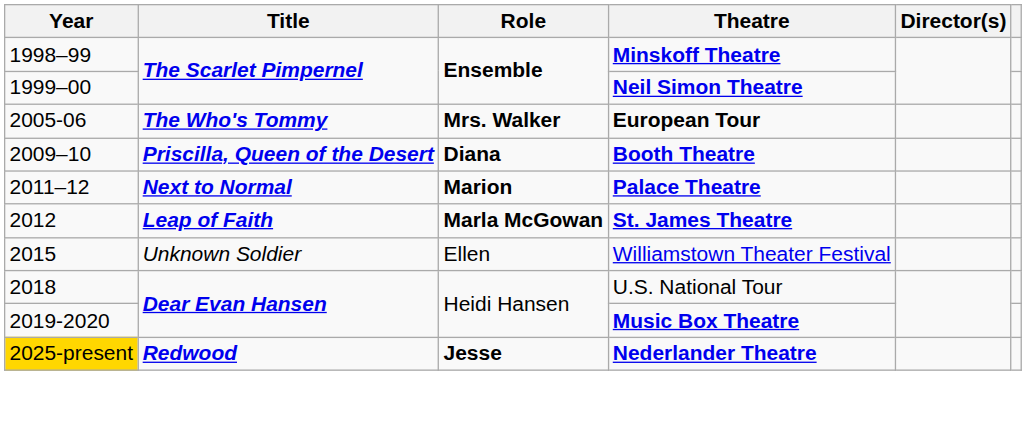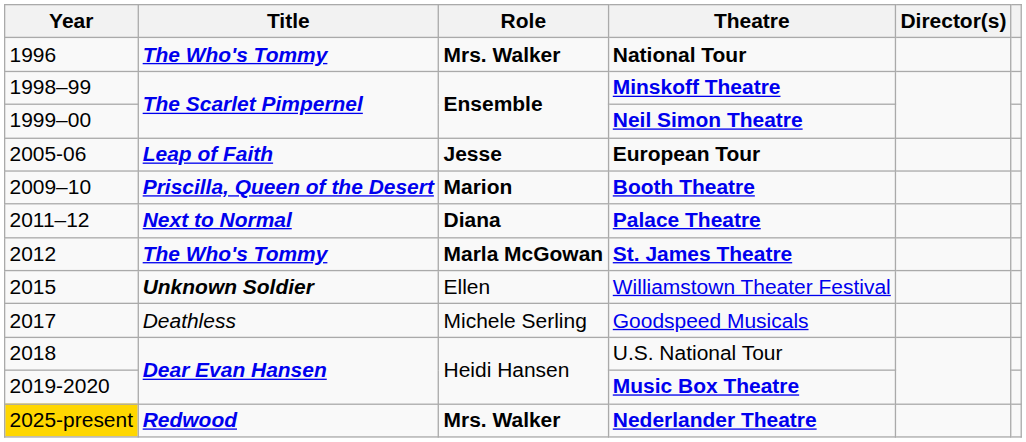+ row: 1996 | The Who's Tommy | Mrs. Walker | National Tour
European Tour | Title: The Who's Tommy -> Leap of Faith
European Tour | Role: Mrs. Walker -> Jesse
Booth Theatre | Role: Diana -> Marion
Palace Theatre | Role: Marion -> Diana
St. James Theatre | Title: Leap of Faith -> The Who's Tommy
Williamstown Theater Festival | Title: normal -> bold
+ row: 2017 | Deathless | Michele Serling | Goodspeed Musicals
Nederlander Theatre | Role: Jesse -> Mrs. Walker
